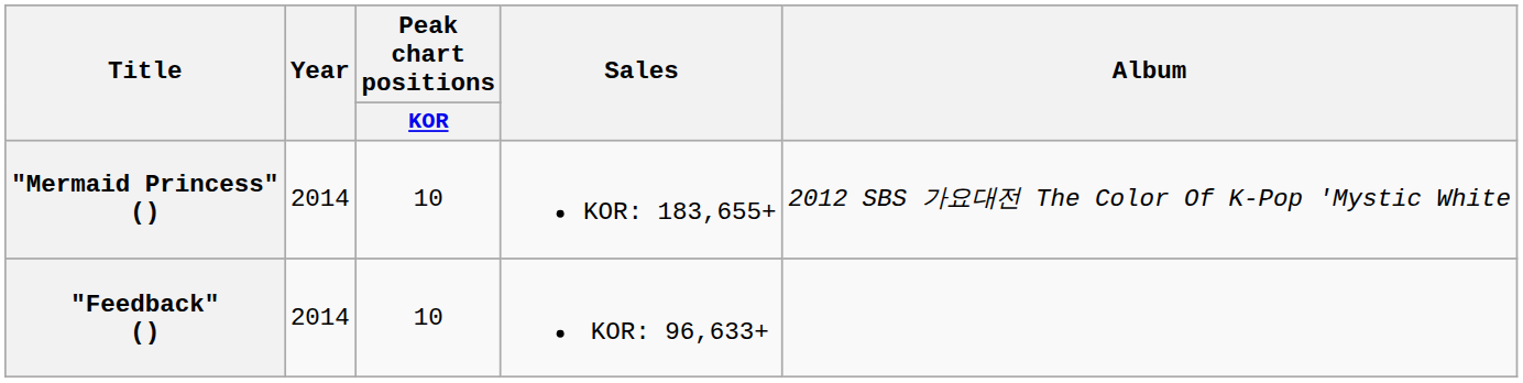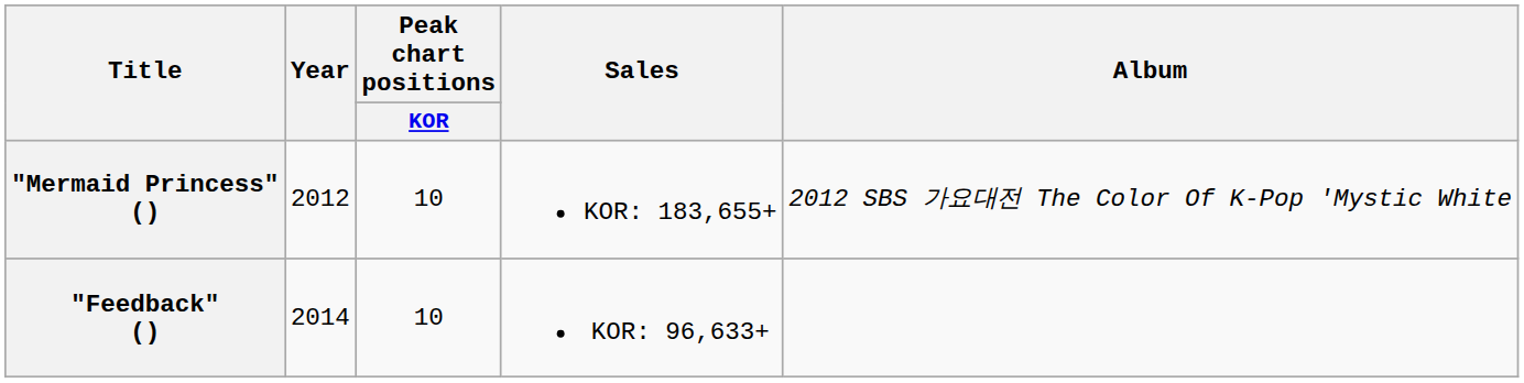"Mermaid Princess" () | Year: 2014 -> 2012
